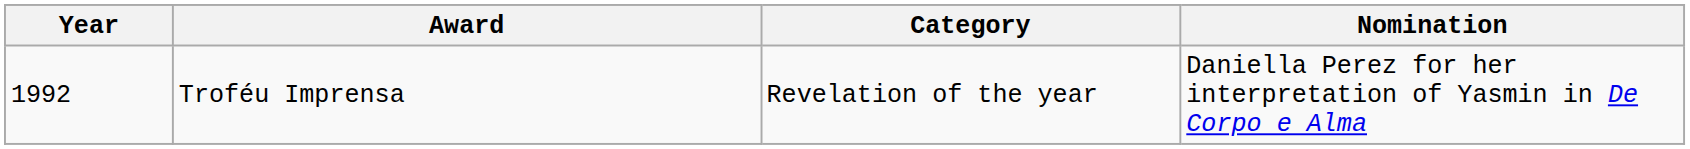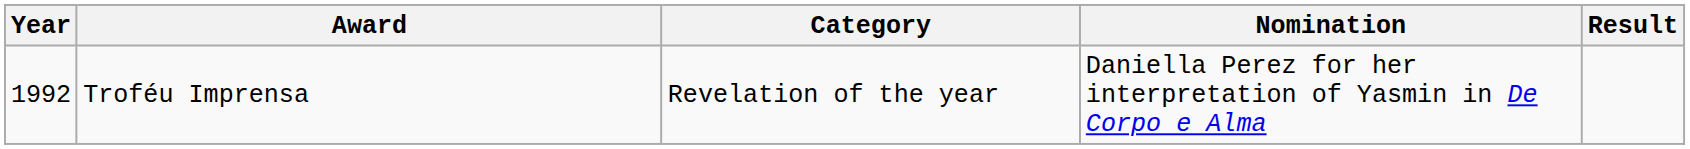+ column: Result
